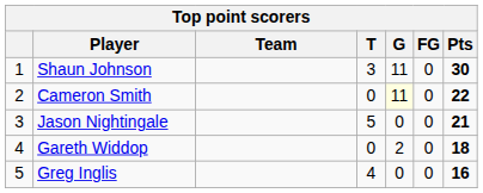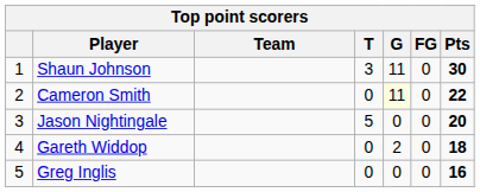Jason Nightingale | Pts: 21 -> 20
Greg Inglis | T: 4 -> 0
